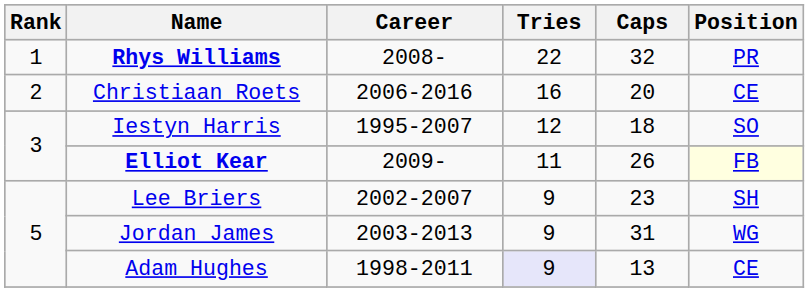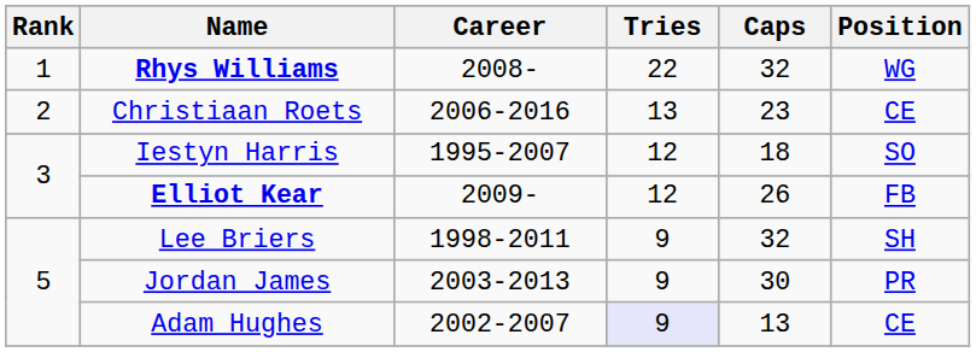Rhys Williams | Position: PR -> WG
Christiaan Roets | Tries: 16 -> 13
Christiaan Roets | Caps: 20 -> 23
Elliot Kear | Tries: 11 -> 12
Elliot Kear | Position: lightyellow background -> no background
Lee Briers | Career: 2002-2007 -> 1998-2011
Lee Briers | Caps: 23 -> 32
Jordan James | Caps: 31 -> 30
Jordan James | Position: WG -> PR
Adam Hughes | Career: 1998-2011 -> 2002-2007
